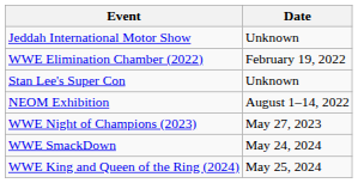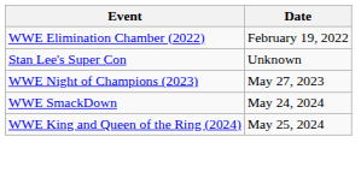- row: Jeddah International Motor Show | Unknown
- row: NEOM Exhibition | August 1–14, 2022
